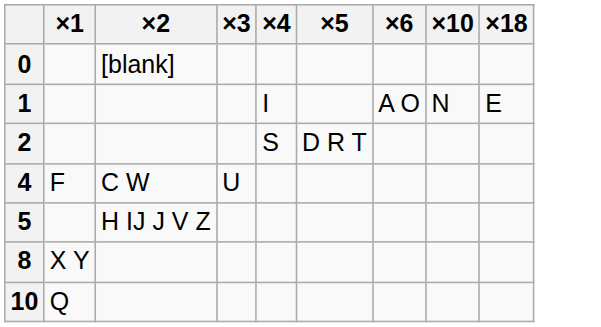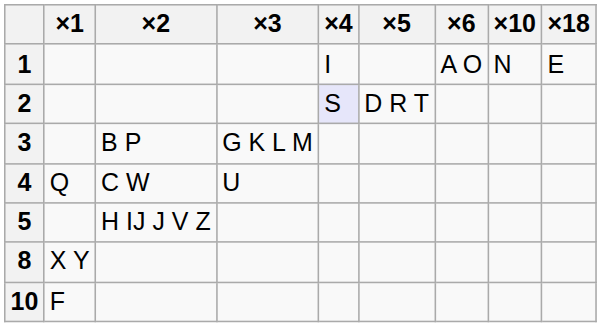- row: 0 | [blank]
2 | ×4: no background -> lavender background
+ row: 3 | B P | G K L M
4 | ×1: F -> Q
10 | ×1: Q -> F
